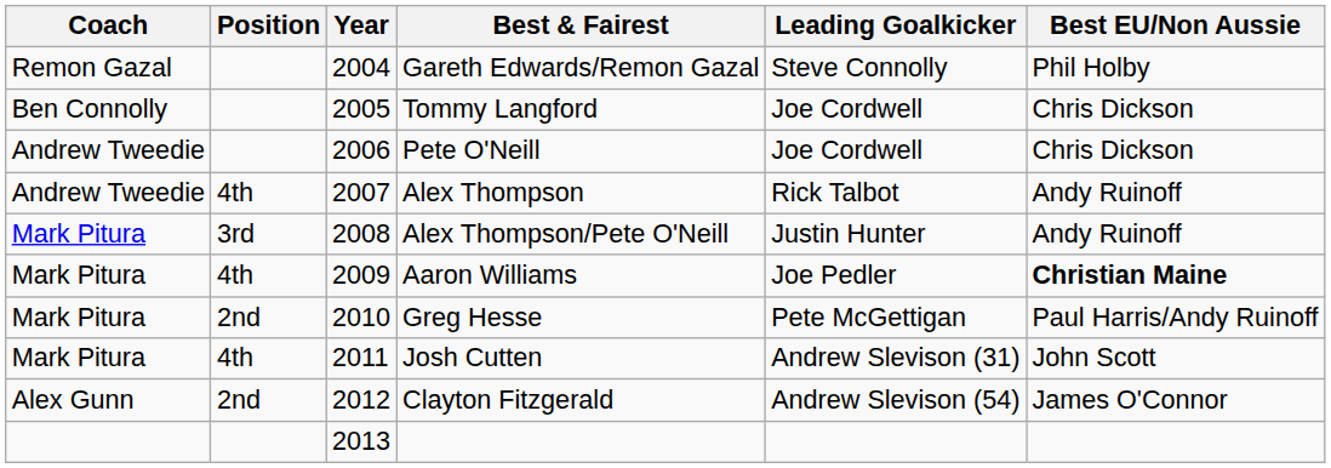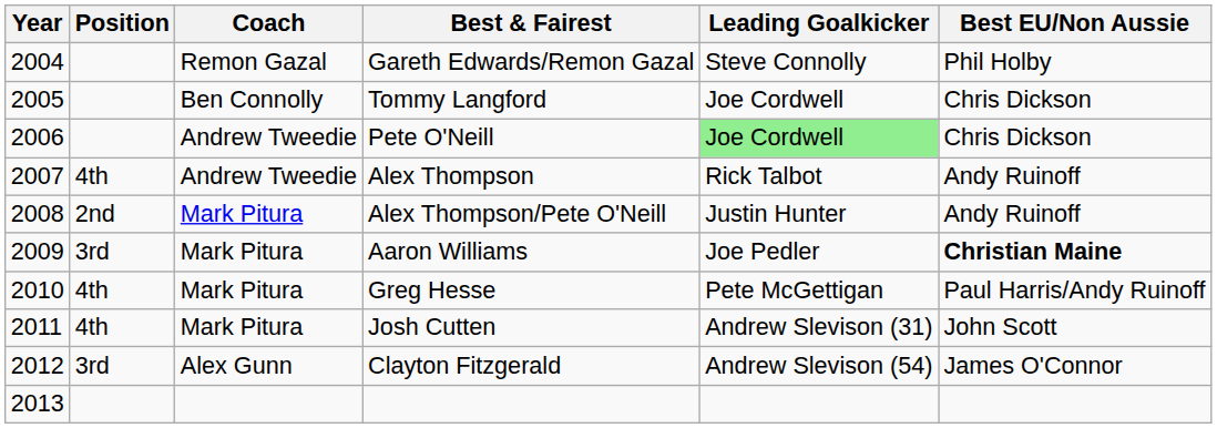columns swapped: Year <-> Coach
Pete O'Neill | Leading Goalkicker: no background -> lightgreen background
Alex Thompson/Pete O'Neill | Position: 3rd -> 2nd
Aaron Williams | Position: 4th -> 3rd
Greg Hesse | Position: 2nd -> 4th
Clayton Fitzgerald | Position: 2nd -> 3rd
